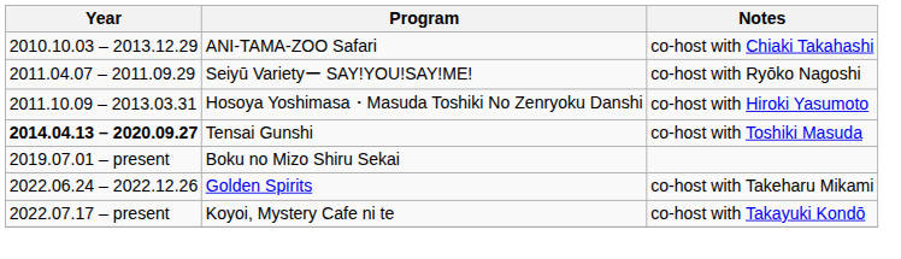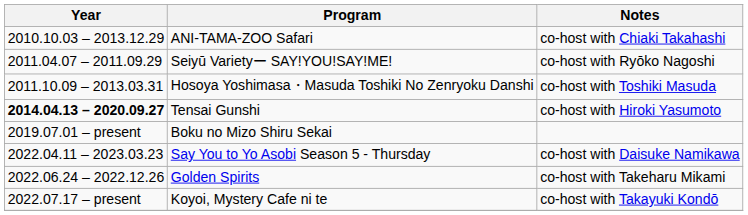Hosoya Yoshimasa・Masuda Toshiki No Zenryoku Danshi | Notes: co-host with Hiroki Yasumoto -> co-host with Toshiki Masuda
Tensai Gunshi | Notes: co-host with Toshiki Masuda -> co-host with Hiroki Yasumoto
+ row: 2022.04.11 – 2023.03.23 | Say You to Yo Asobi Season 5 - Thursday | co-host with Daisuke Namikawa
